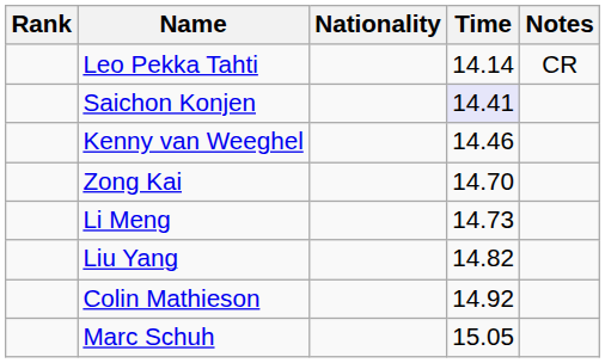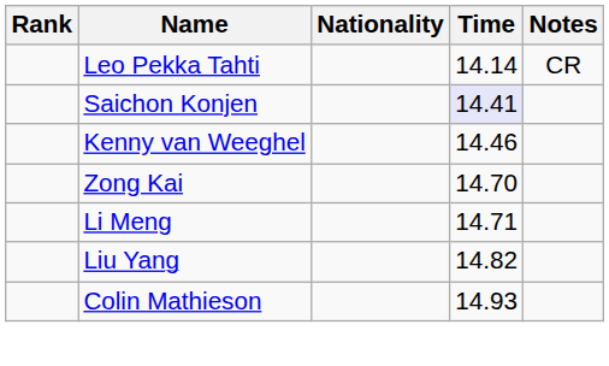Li Meng | Time: 14.73 -> 14.71
Colin Mathieson | Time: 14.92 -> 14.93
- row: Marc Schuh | 15.05
